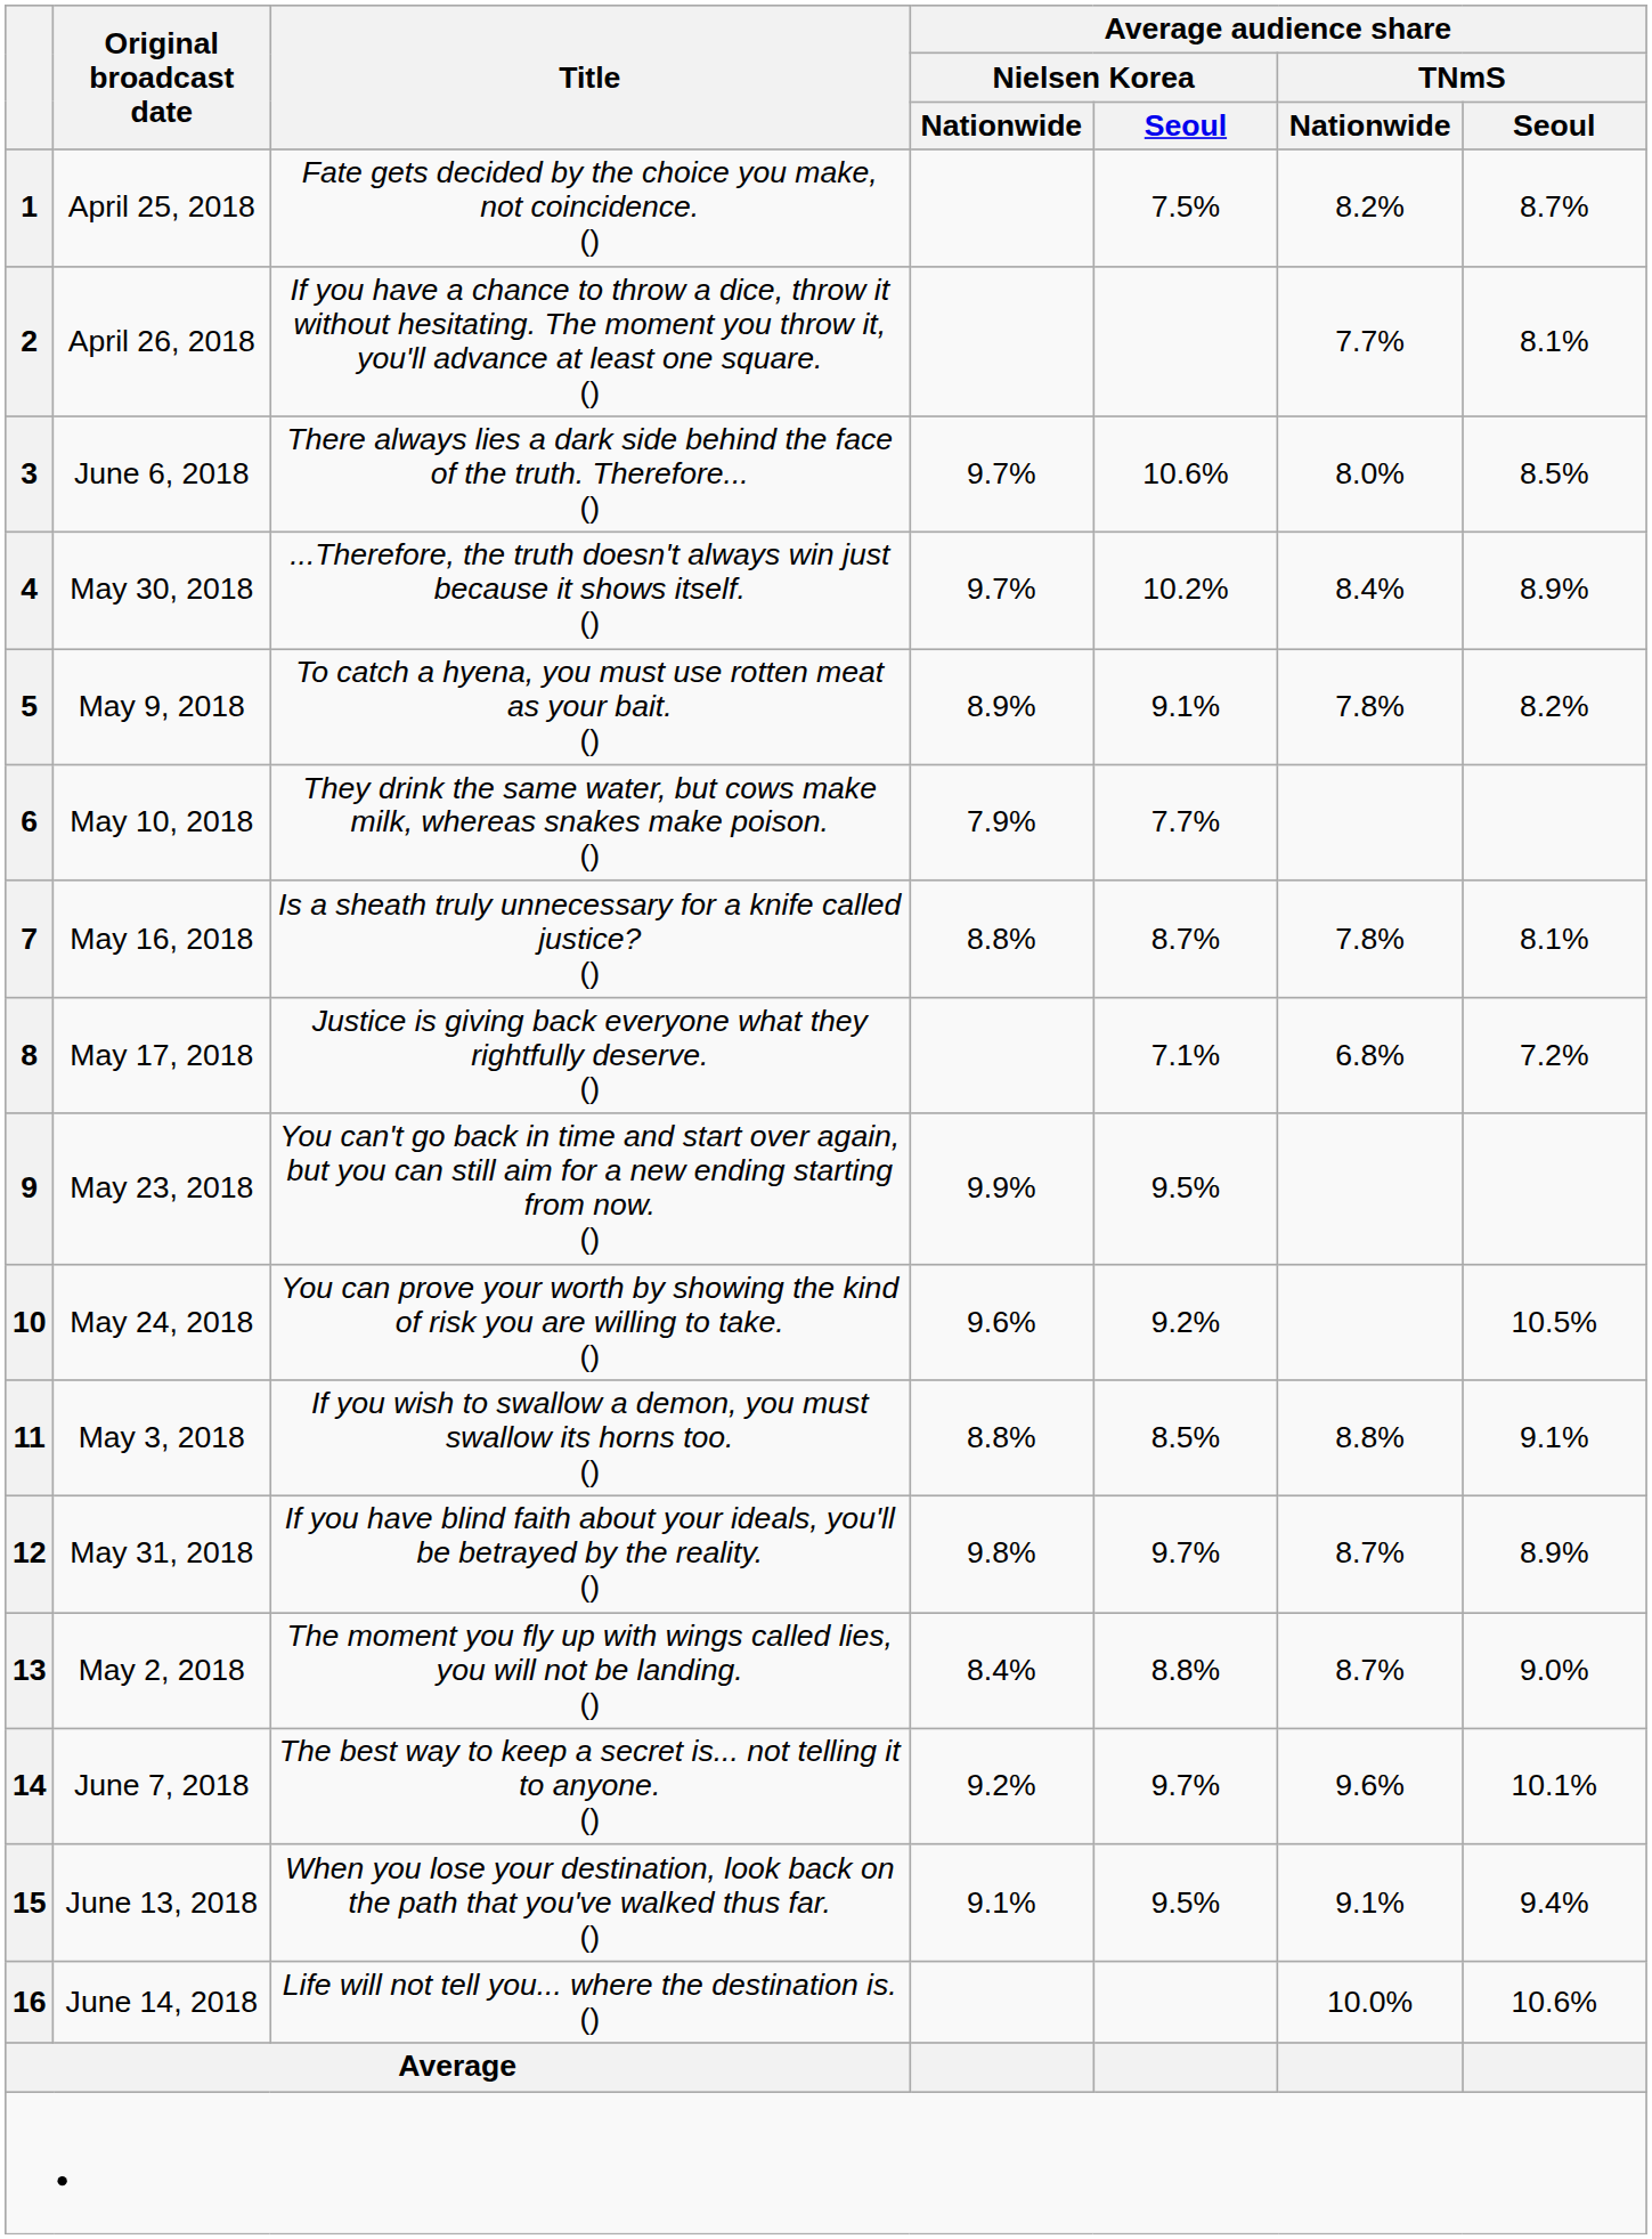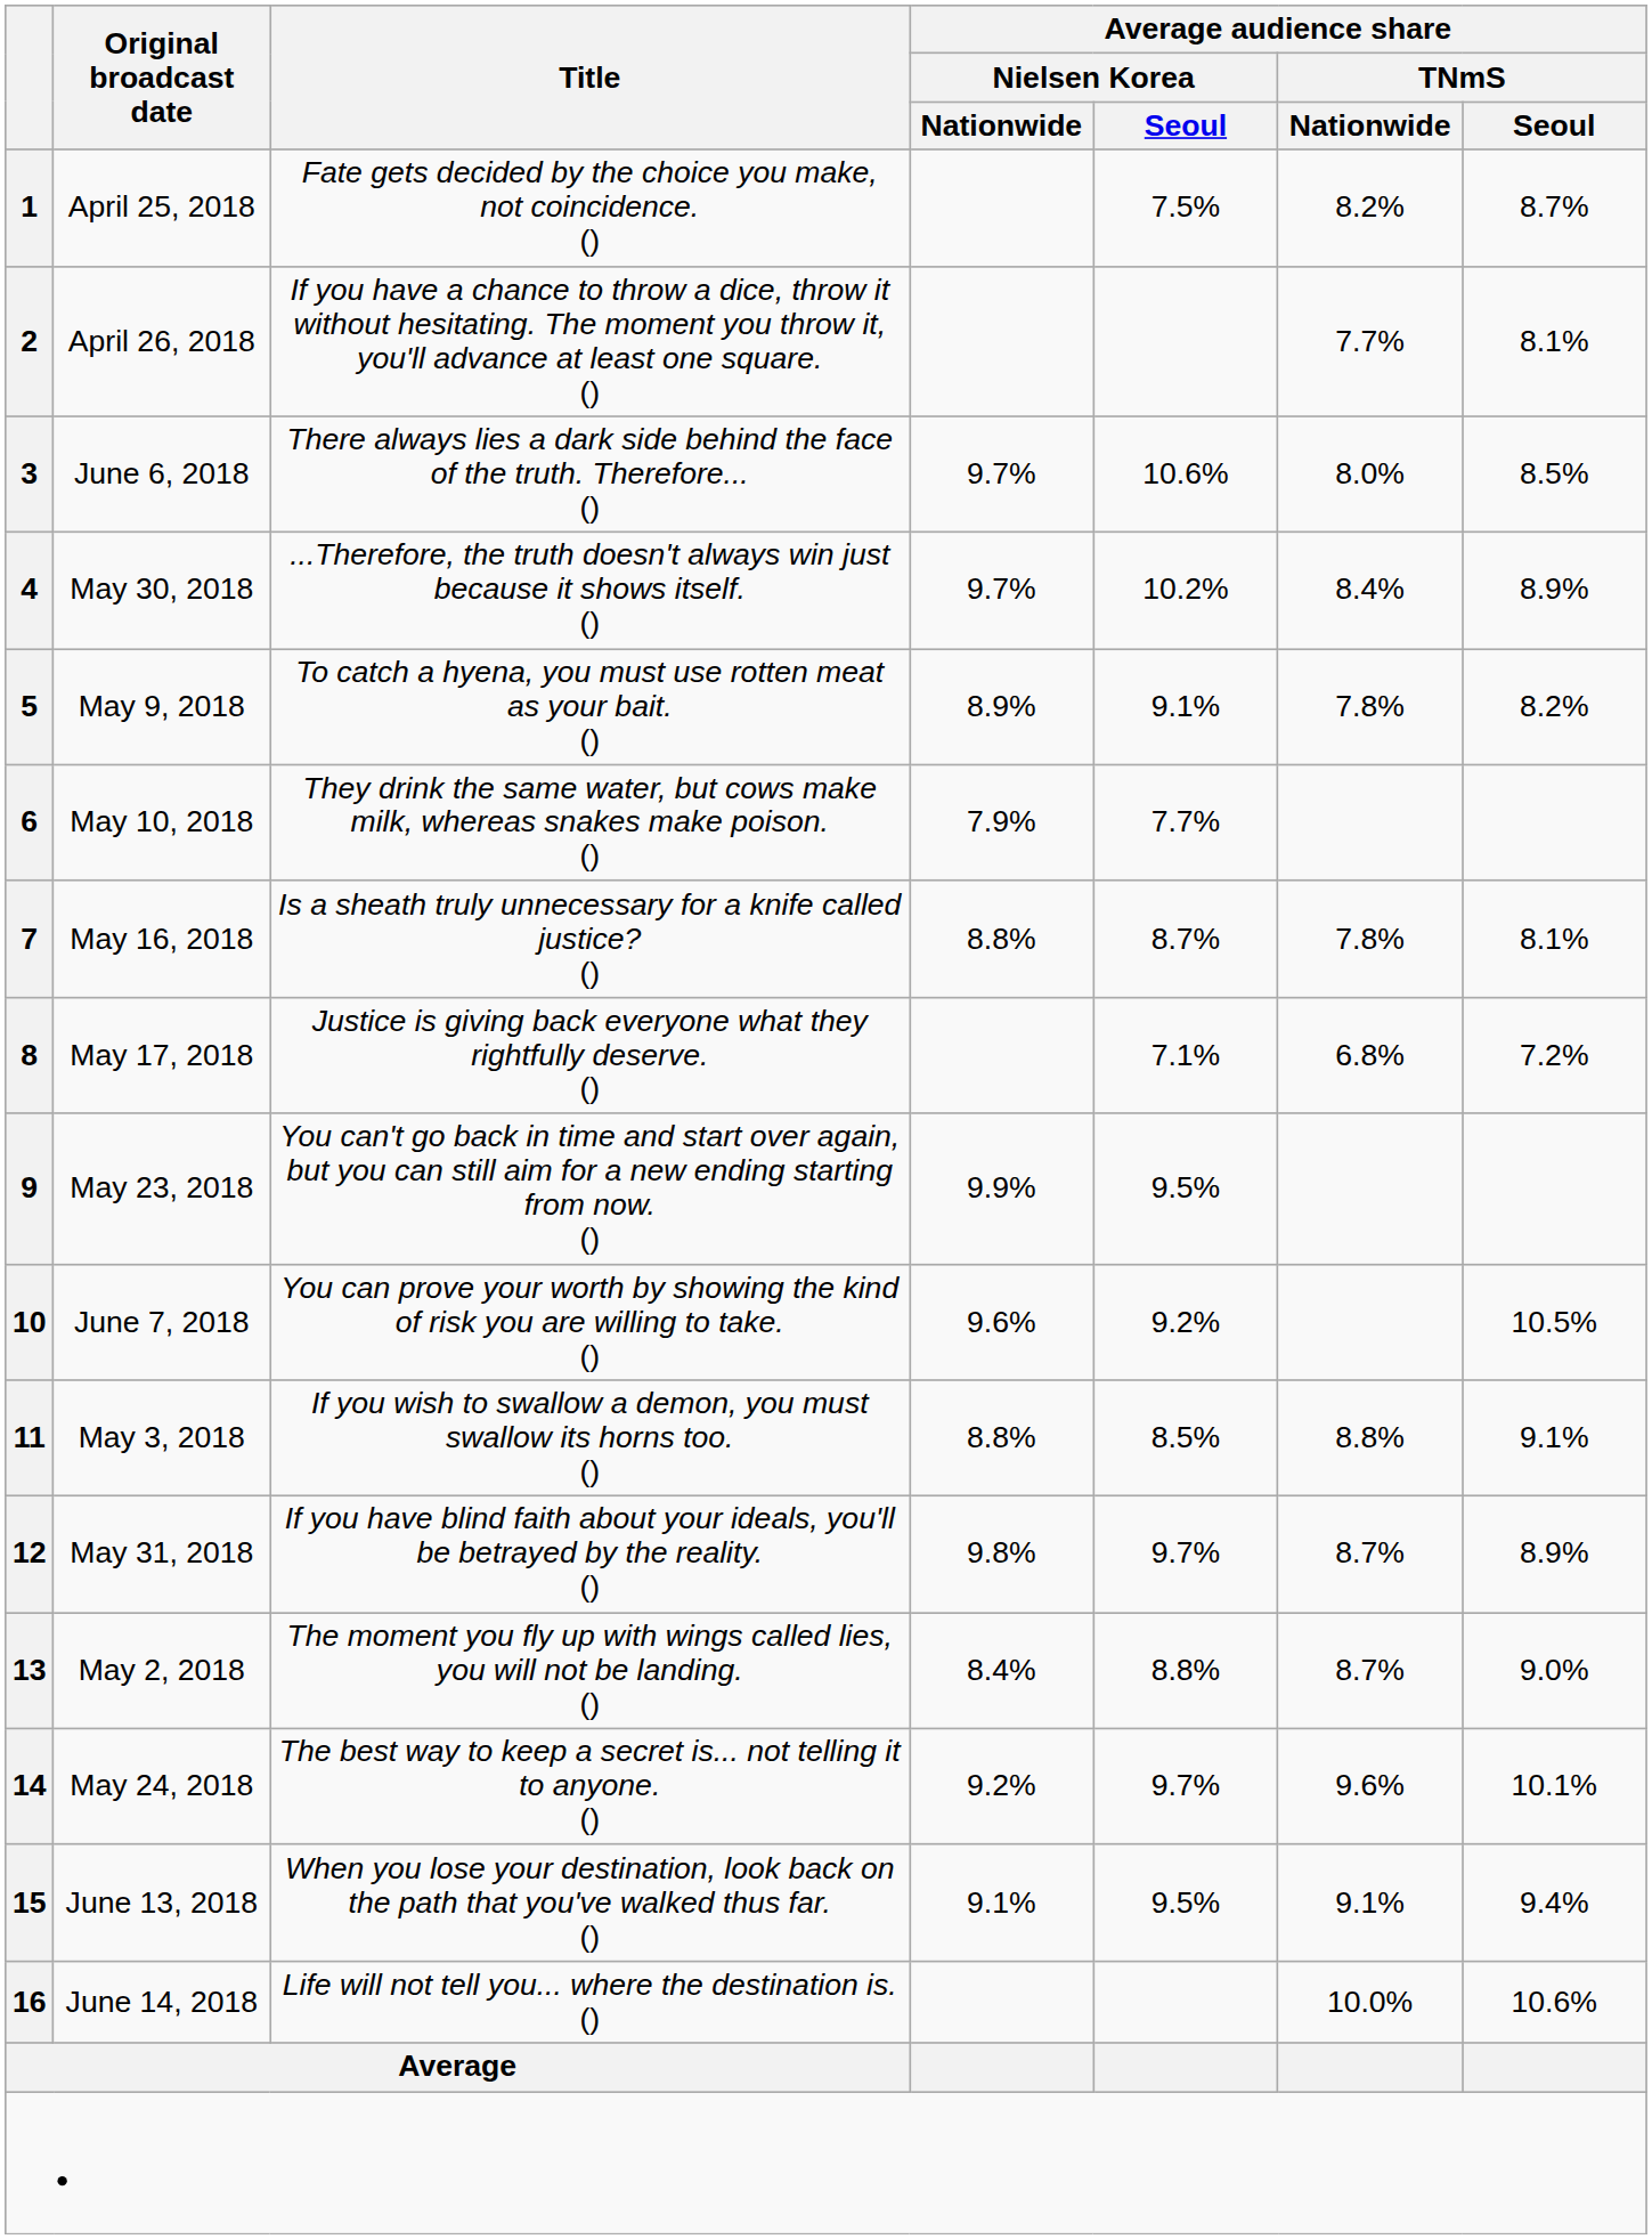10 | Original broadcast date: May 24, 2018 -> June 7, 2018
14 | Original broadcast date: June 7, 2018 -> May 24, 2018
